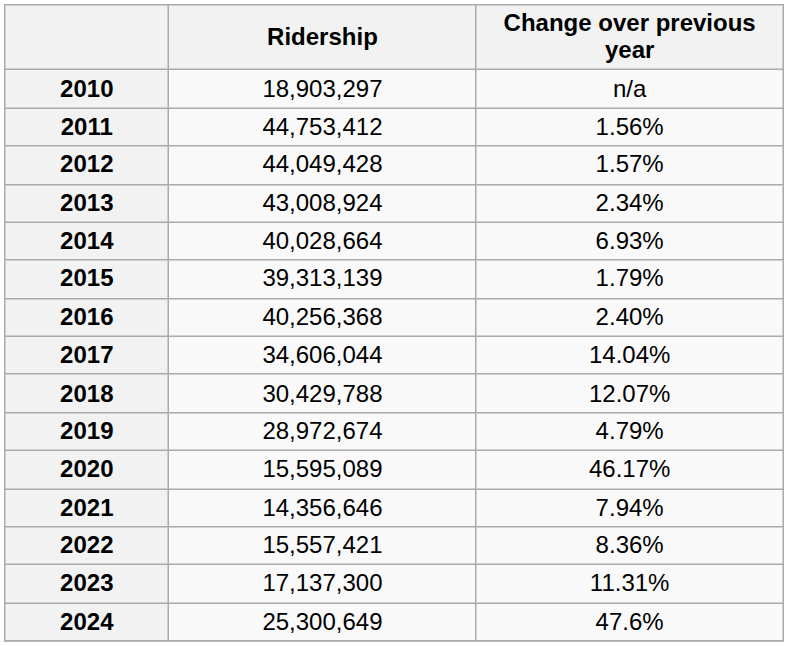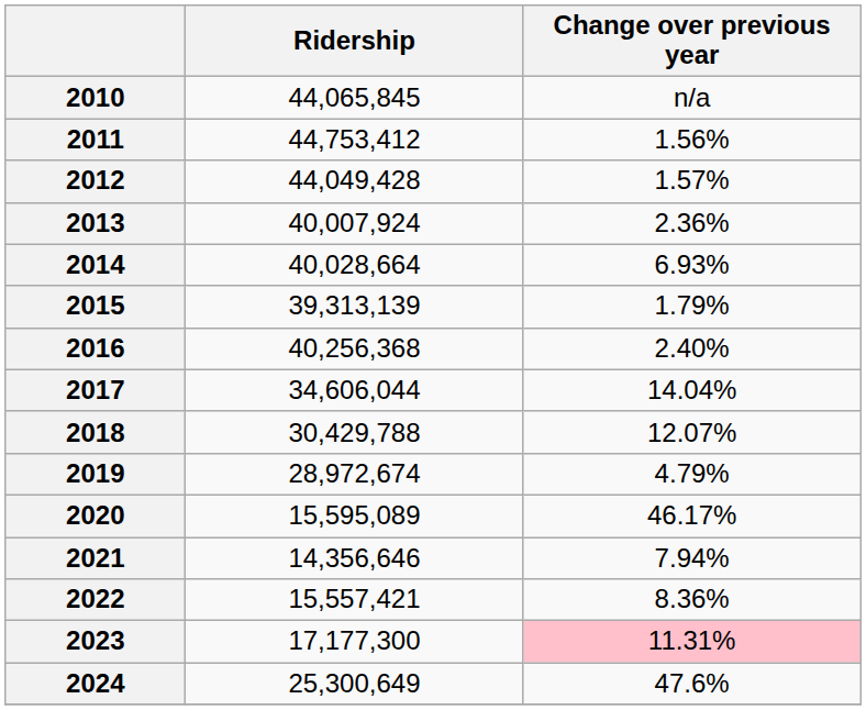2010 | Ridership: 18,903,297 -> 44,065,845
2013 | Ridership: 43,008,924 -> 40,007,924
2013 | Change over previous year: 2.34% -> 2.36%
2023 | Ridership: 17,137,300 -> 17,177,300
2023 | Change over previous year: no background -> pink background
